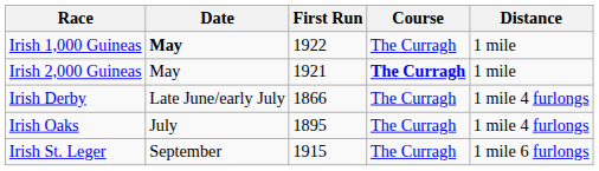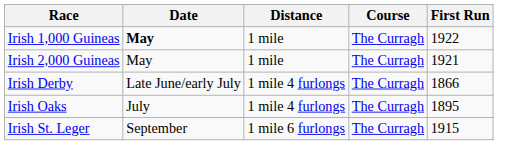columns swapped: Distance <-> First Run
Irish 2,000 Guineas | Course: bold -> normal
